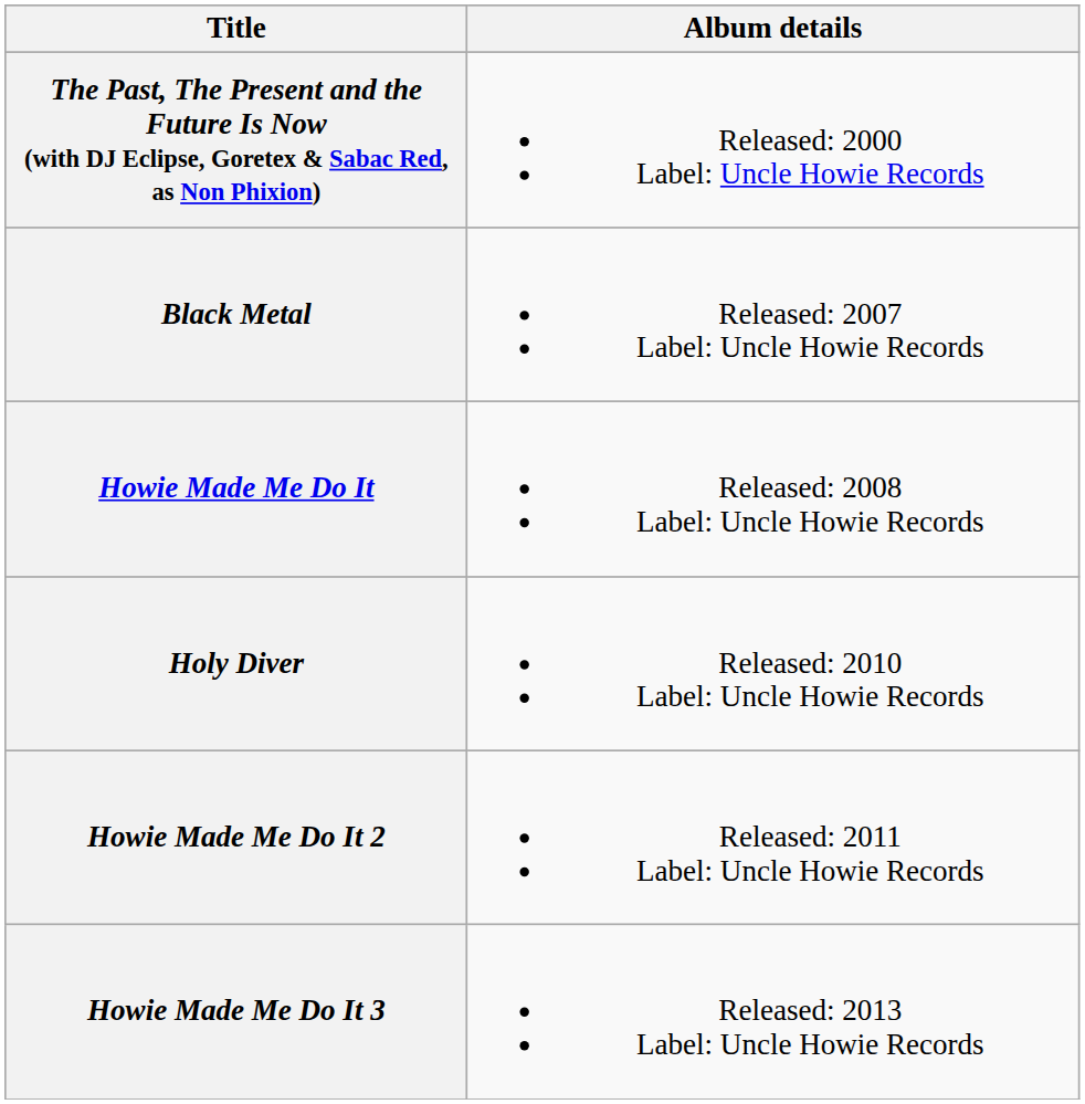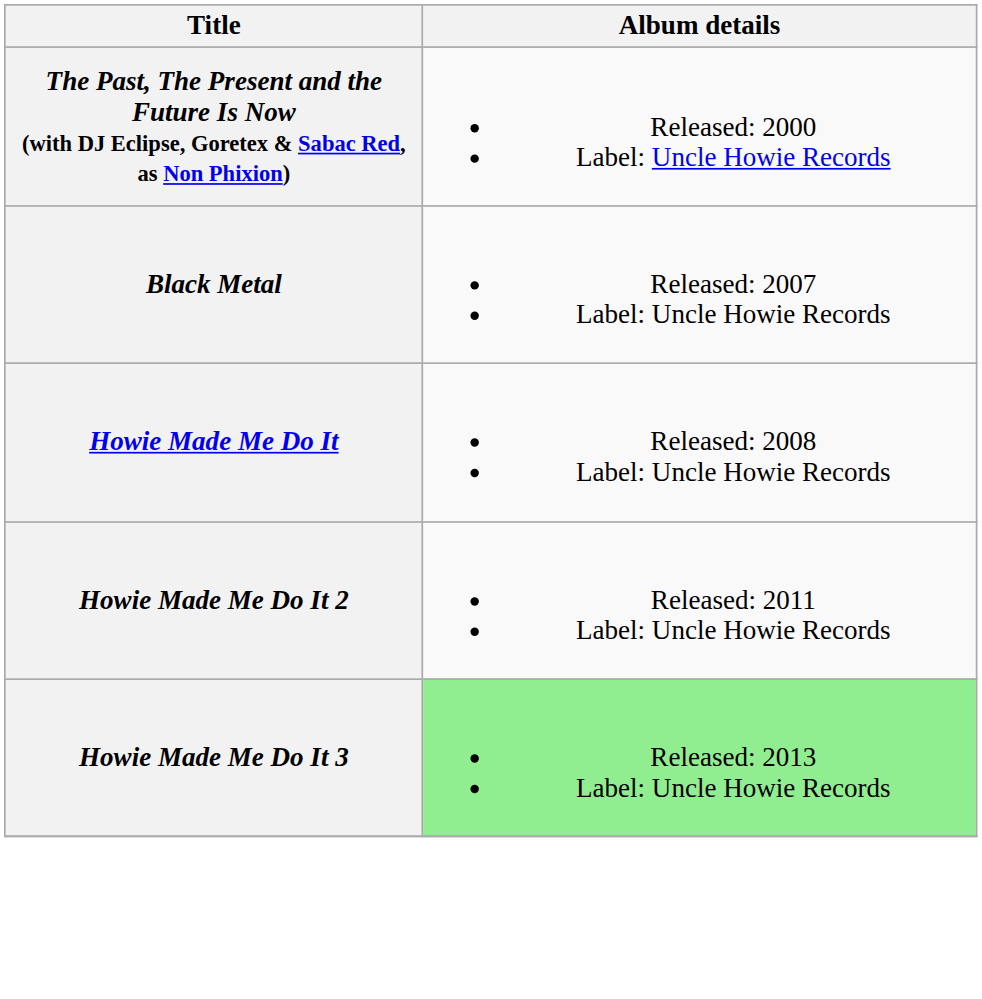- row: Holy Diver | Released: 2010 Label: Uncle Howie Records
Howie Made Me Do It 3 | Album details: no background -> lightgreen background
